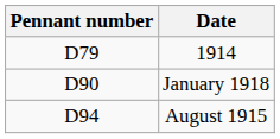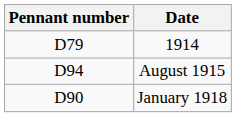rows swapped: August 1915 <-> January 1918
